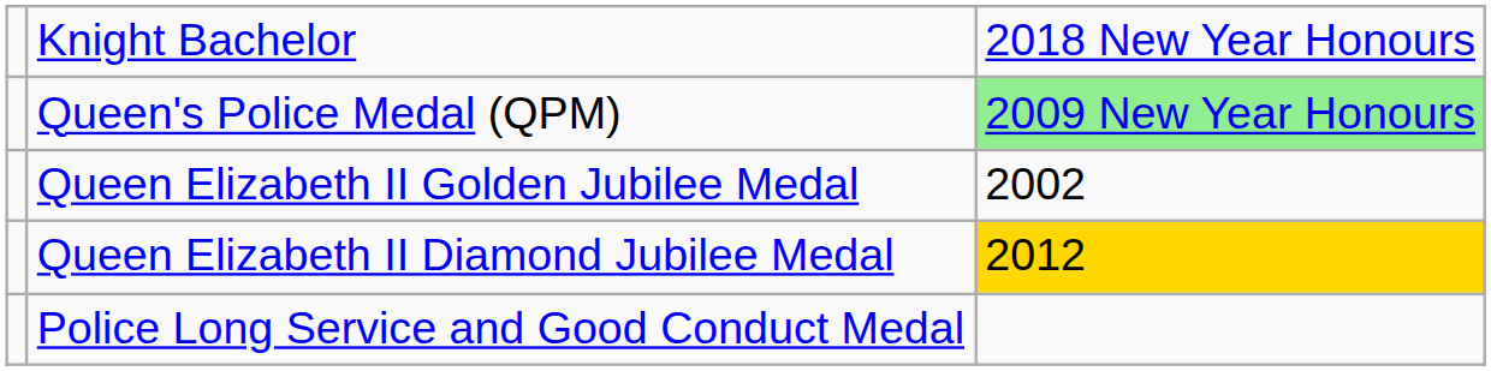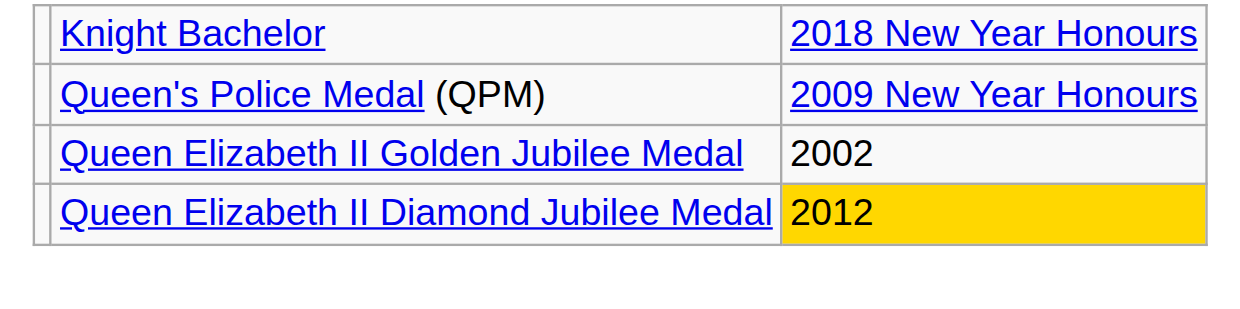Queen's Police Medal (QPM) | column 3: lightgreen background -> no background
- row: Police Long Service and Good Conduct Medal
